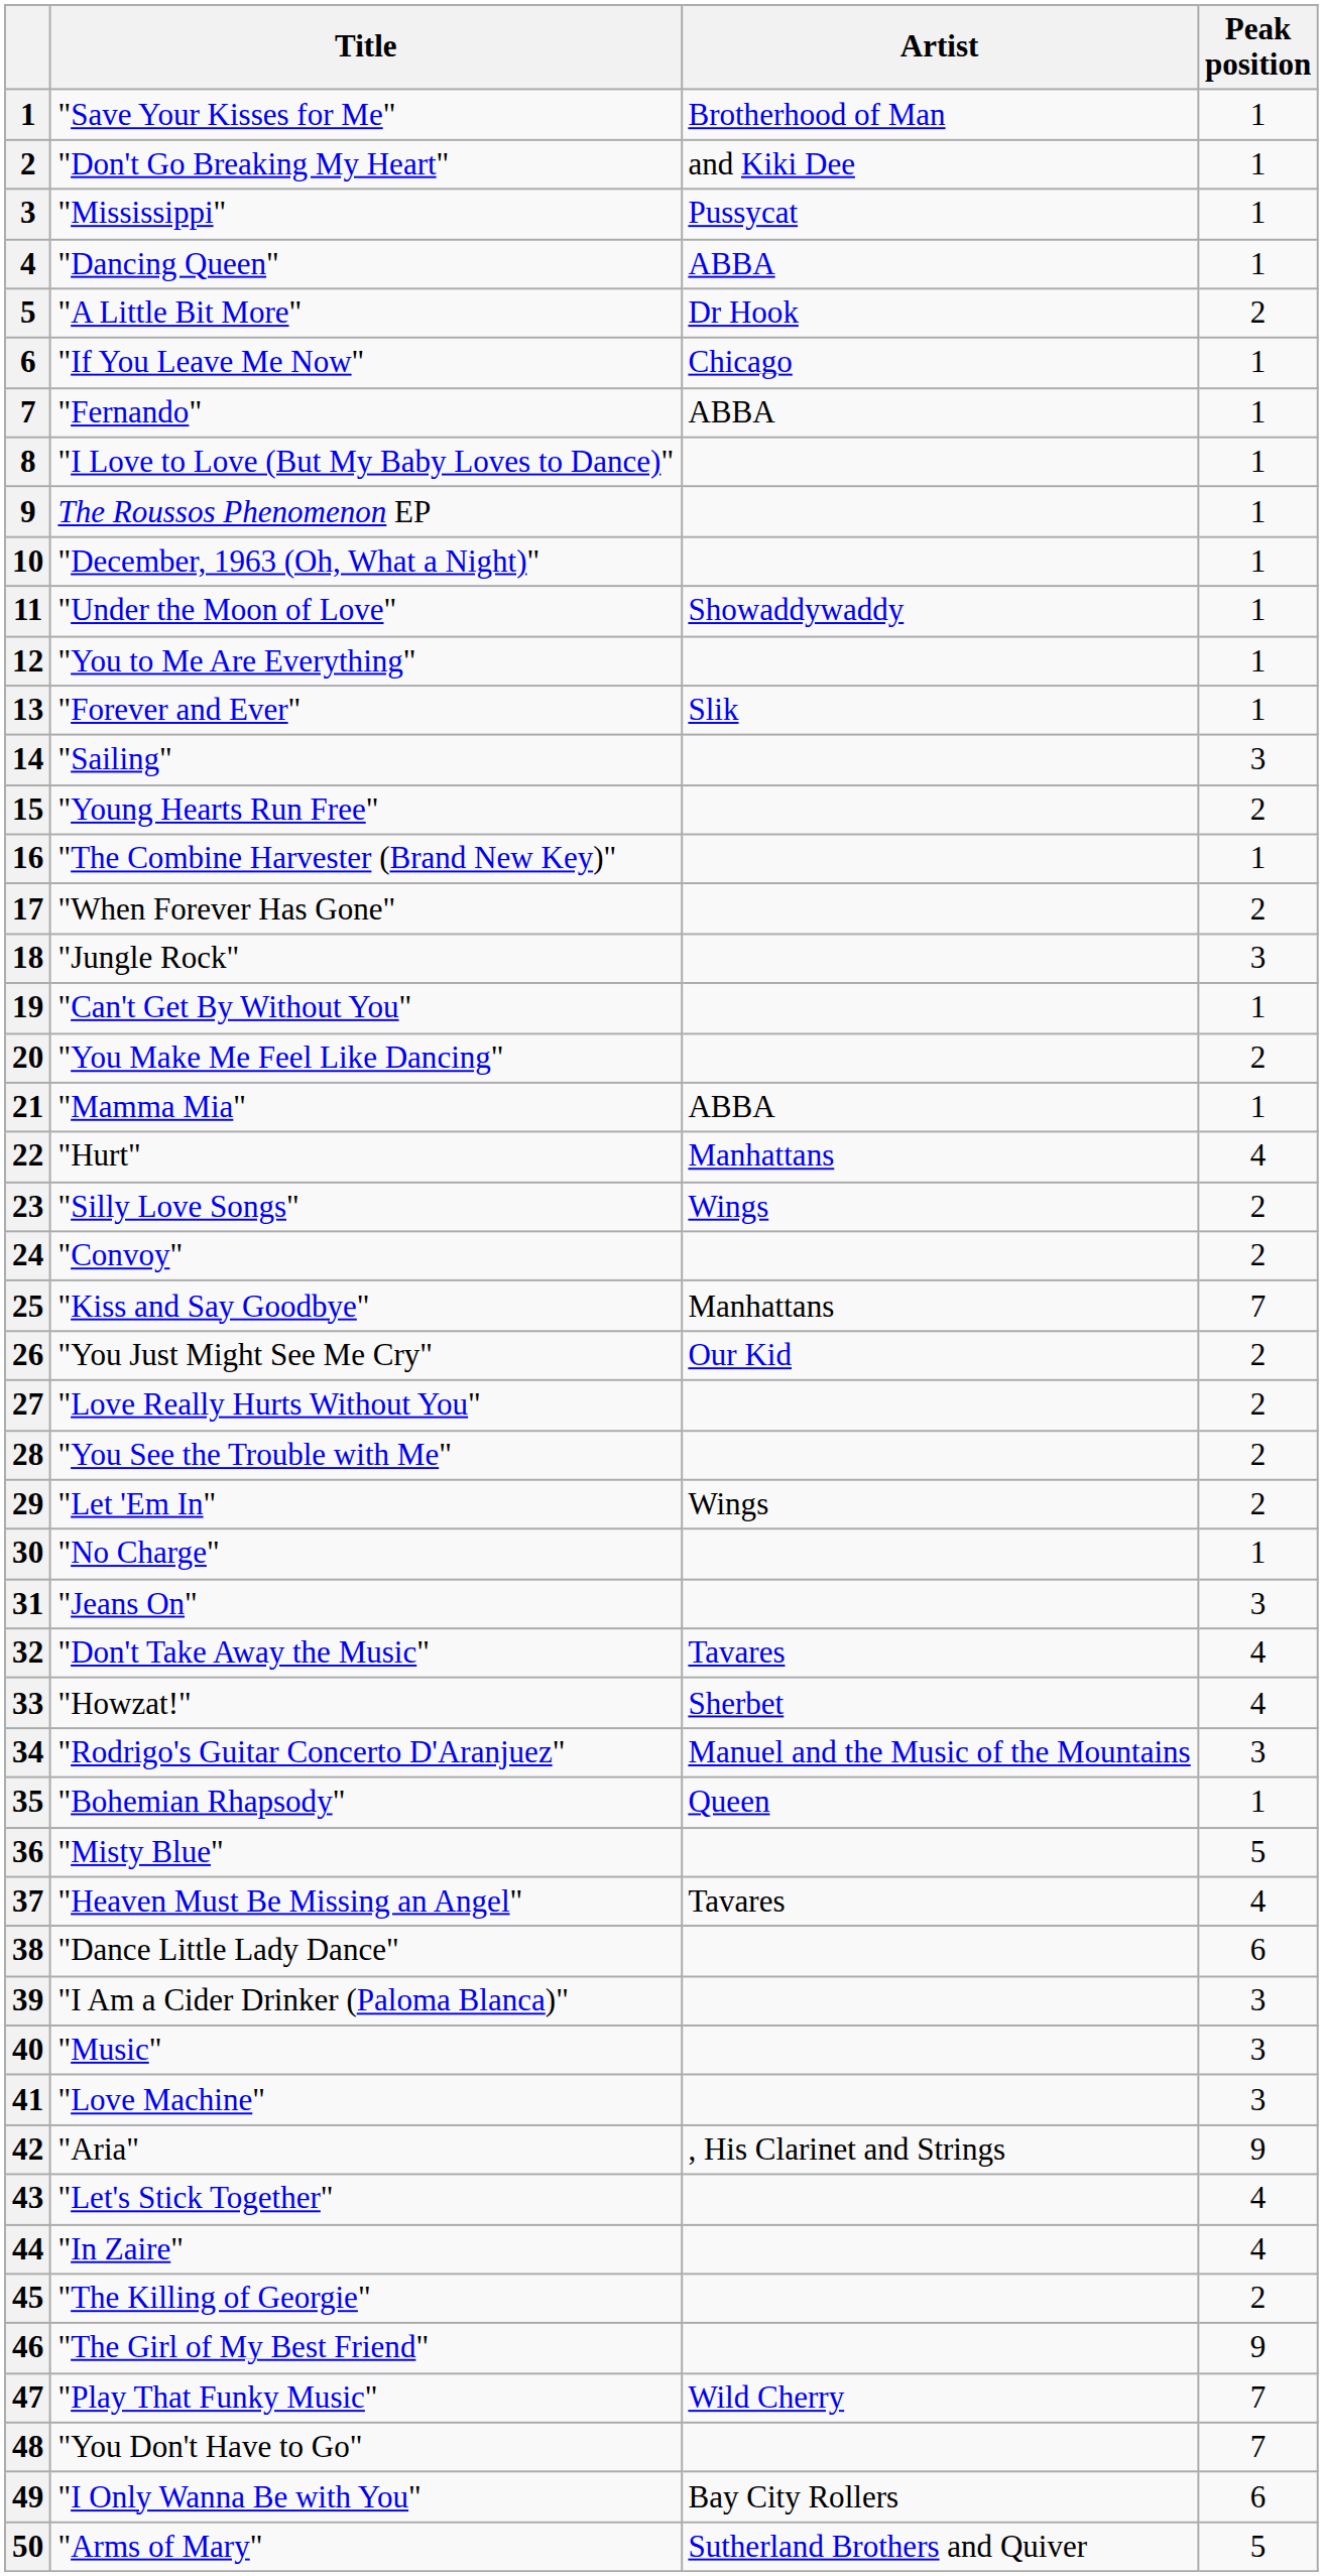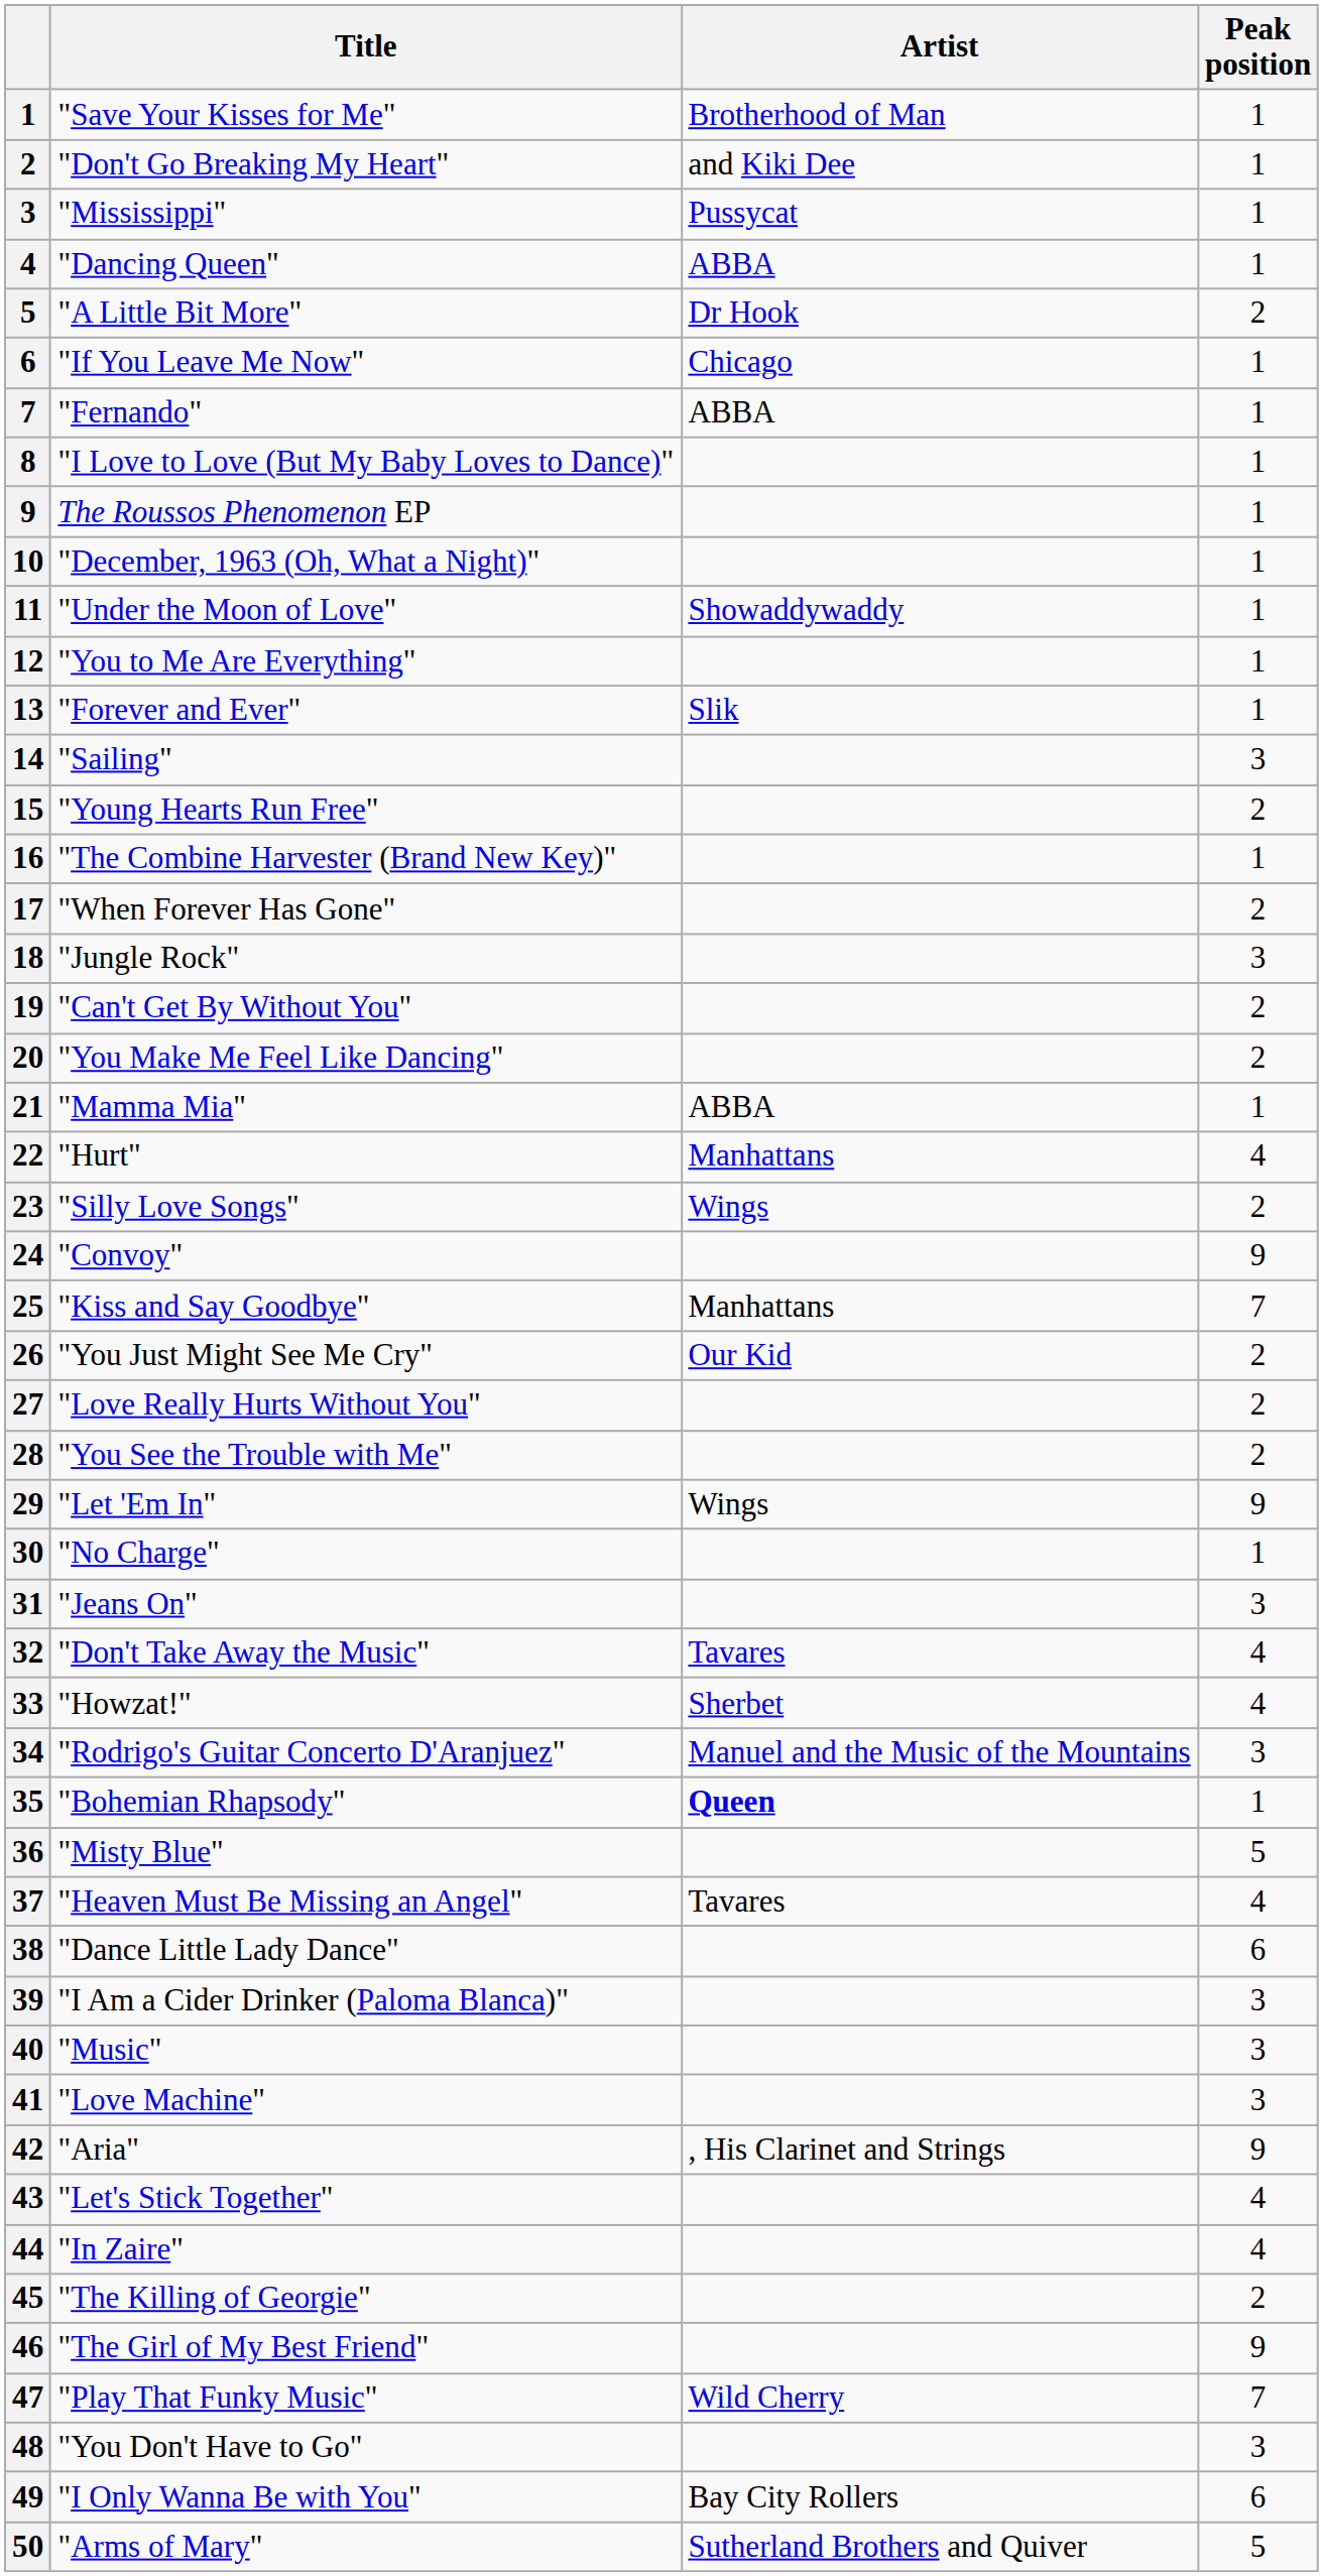"Can't Get By Without You" | Peak position: 1 -> 2
"Convoy" | Peak position: 2 -> 9
"Let 'Em In" | Peak position: 2 -> 9
"Bohemian Rhapsody" | Artist: normal -> bold
"You Don't Have to Go" | Peak position: 7 -> 3
